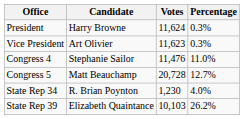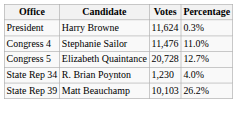- row: Vice President | Art Olivier | 11,623 | 0.3%
Congress 5 | Candidate: Matt Beauchamp -> Elizabeth Quaintance
State Rep 39 | Candidate: Elizabeth Quaintance -> Matt Beauchamp
